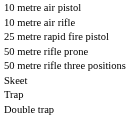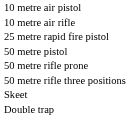+ row: 50 metre pistol
- row: Trap
